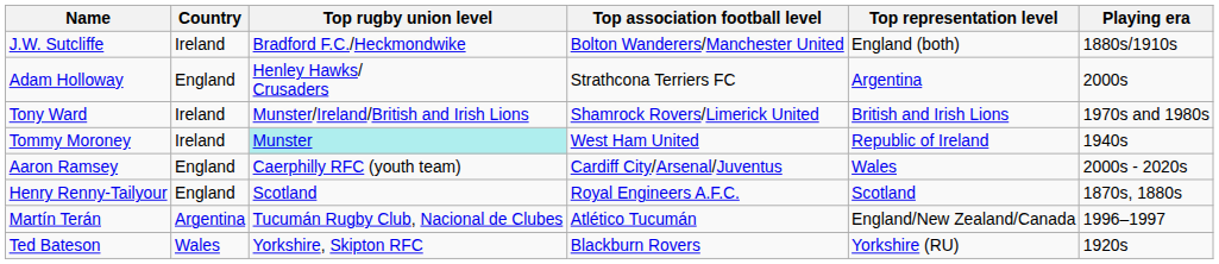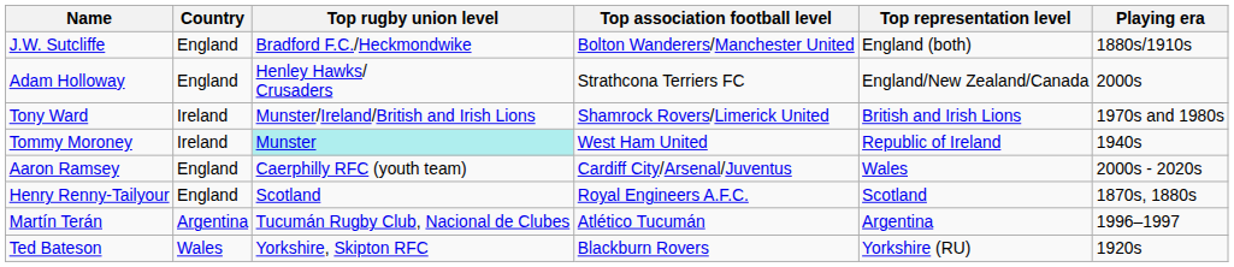J.W. Sutcliffe | Country: Ireland -> England
Adam Holloway | Top representation level: Argentina -> England/New Zealand/Canada
Martín Terán | Top representation level: England/New Zealand/Canada -> Argentina
